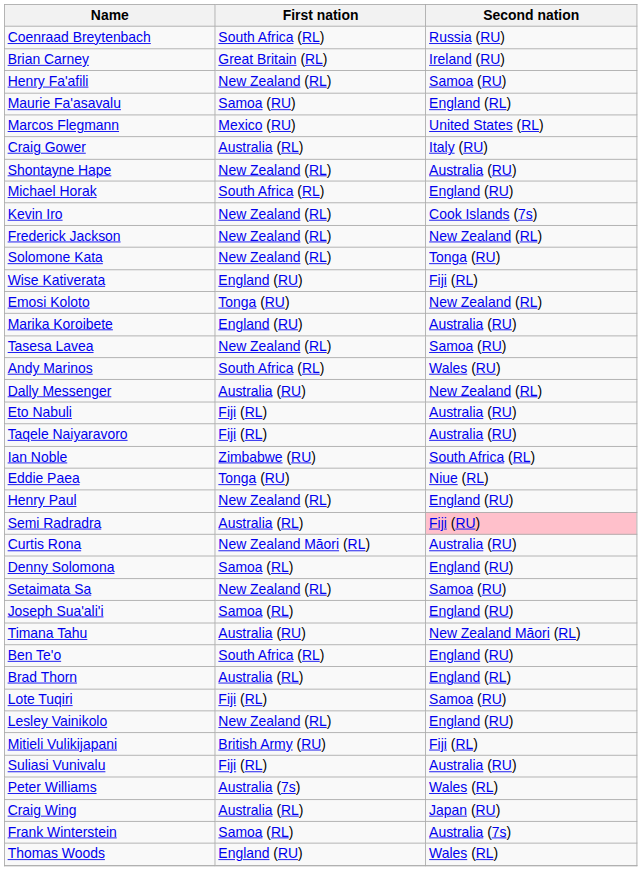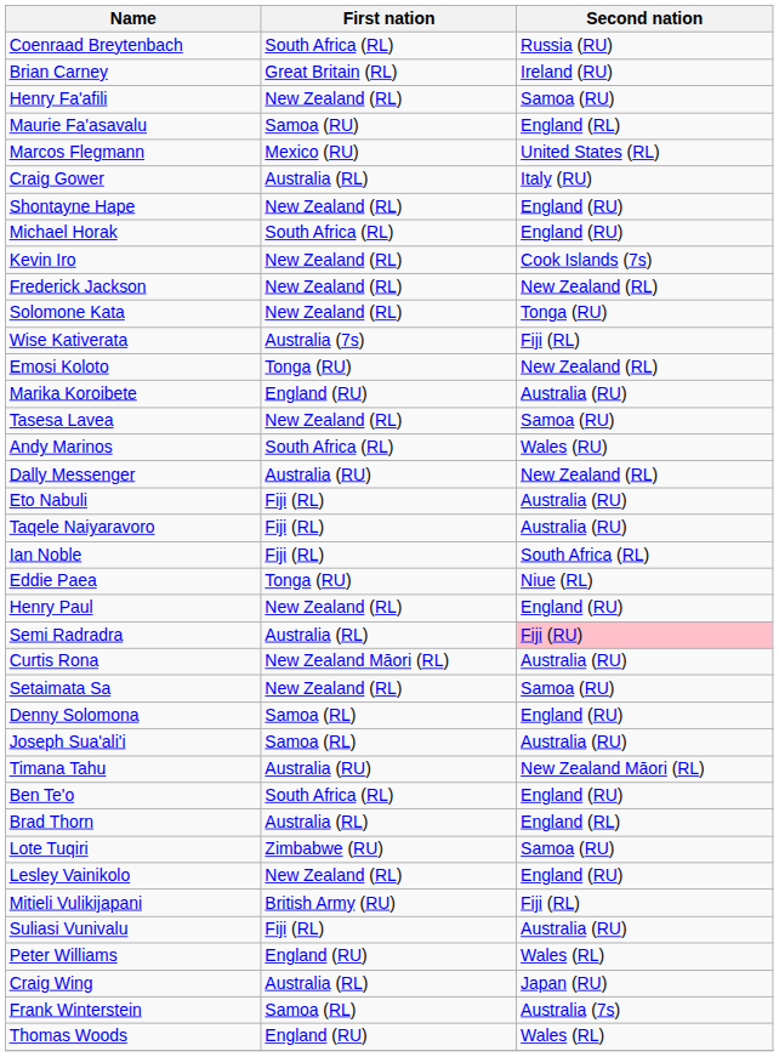Shontayne Hape | Second nation: Australia (RU) -> England (RU)
Wise Kativerata | First nation: England (RU) -> Australia (7s)
Ian Noble | First nation: Zimbabwe (RU) -> Fiji (RL)
rows swapped: Setaimata Sa <-> Denny Solomona
Joseph Sua'ali'i | Second nation: England (RU) -> Australia (RU)
Lote Tuqiri | First nation: Fiji (RL) -> Zimbabwe (RU)
Peter Williams | First nation: Australia (7s) -> England (RU)
